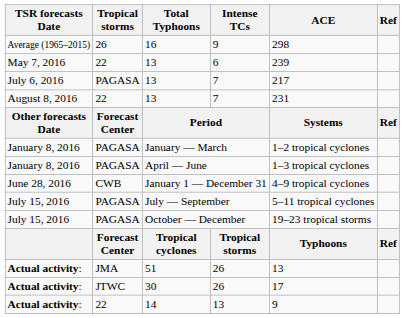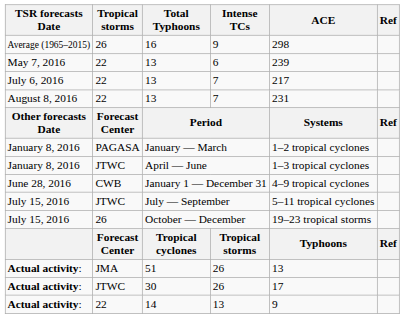July 6, 2016 / 13 | Tropical storms: PAGASA -> 22
April — June | Tropical storms: PAGASA -> JTWC
July — September | Tropical storms: PAGASA -> JTWC
October — December | Tropical storms: PAGASA -> 26
